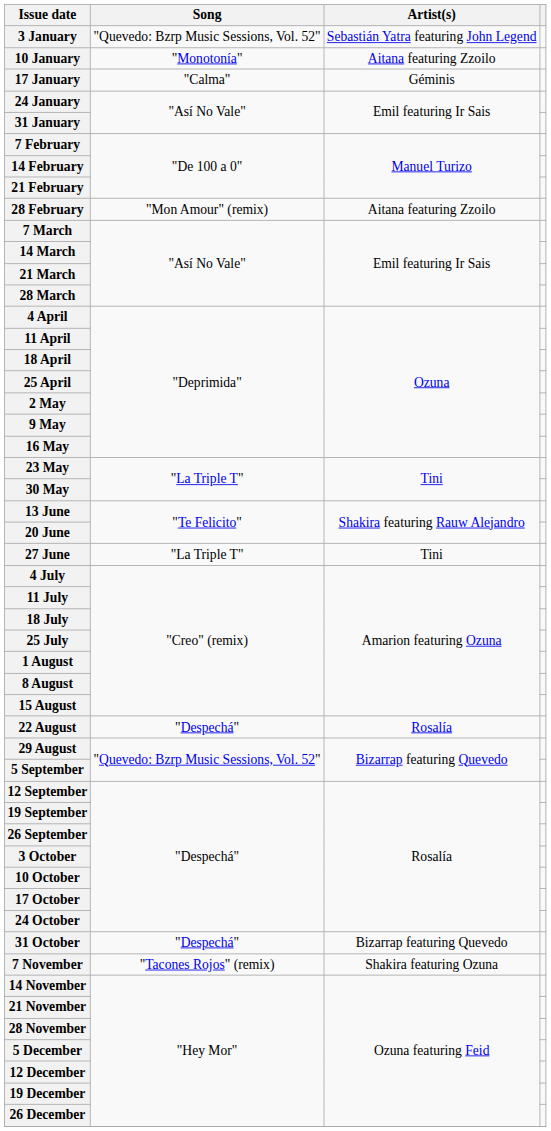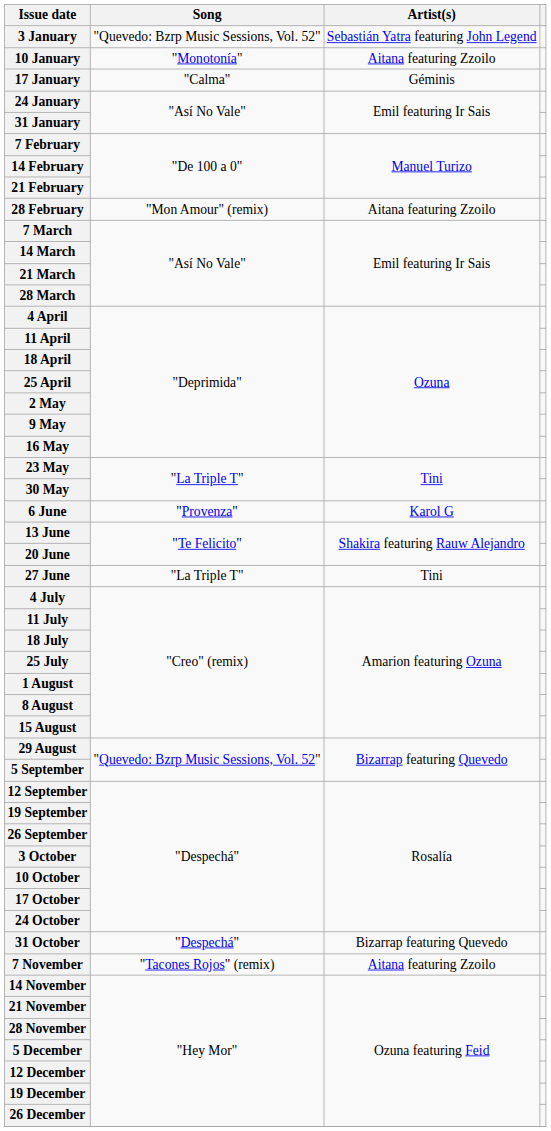+ row: 6 June | "Provenza" | Karol G
- row: 22 August | "Despechá" | Rosalía
7 November | Artist(s): Shakira featuring Ozuna -> Aitana featuring Zzoilo
